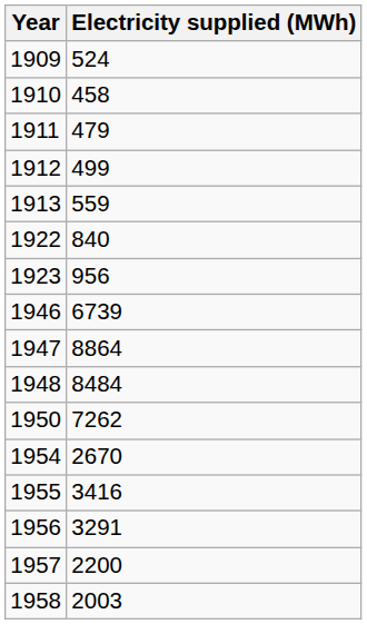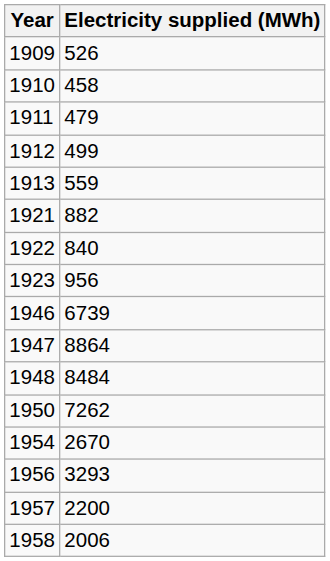1909 | Electricity supplied (MWh): 524 -> 526
+ row: 1921 | 882
- row: 1955 | 3416
1956 | Electricity supplied (MWh): 3291 -> 3293
1958 | Electricity supplied (MWh): 2003 -> 2006
